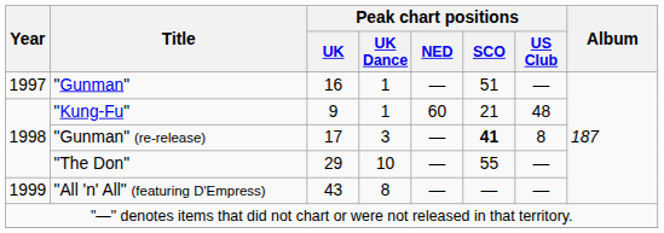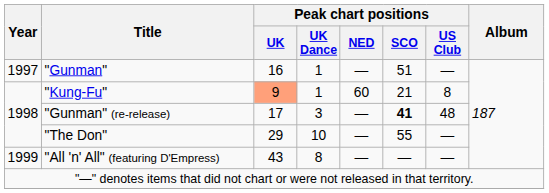"Kung-Fu" | Peak chart positions / UK: no background -> lightsalmon background
"Kung-Fu" | Peak chart positions / US Club: 48 -> 8
"Gunman" (re-release) | Peak chart positions / US Club: 8 -> 48
